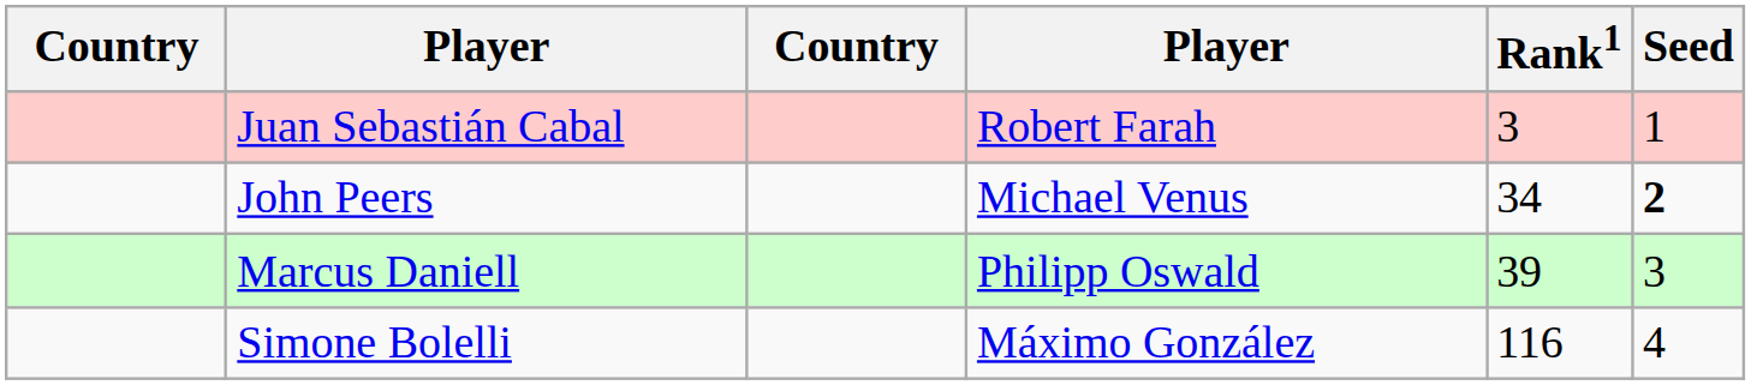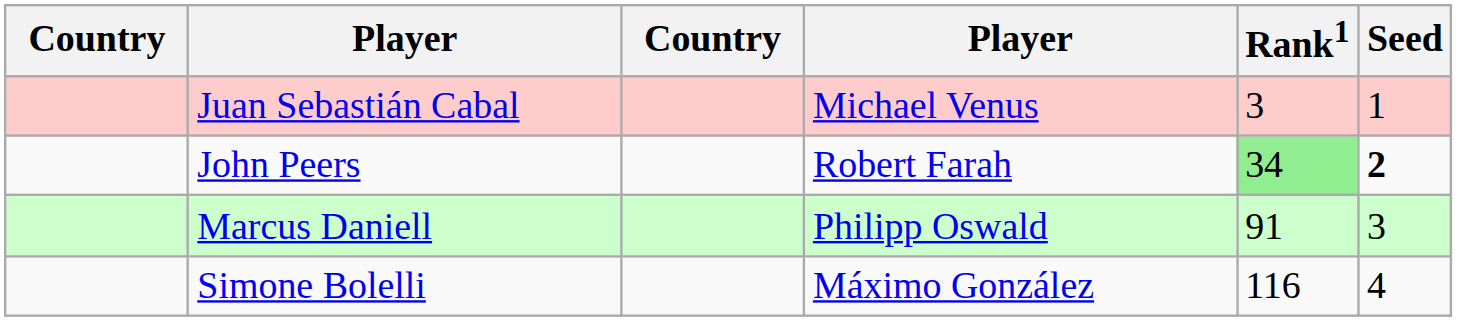Juan Sebastián Cabal | column 4: Robert Farah -> Michael Venus
John Peers | column 4: Michael Venus -> Robert Farah
John Peers | Rank1: no background -> lightgreen background
Marcus Daniell | Rank1: 39 -> 91
